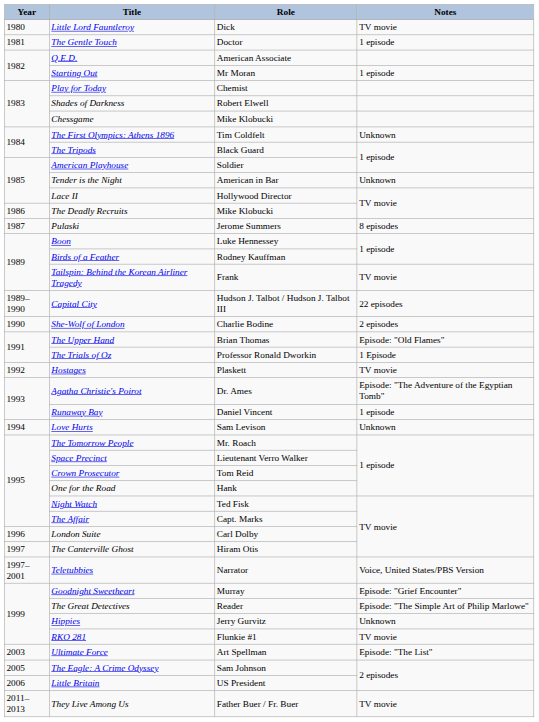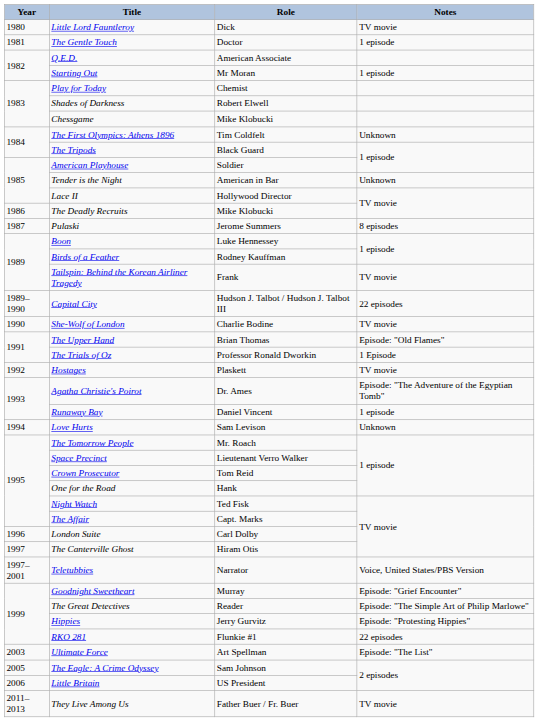She-Wolf of London | Notes: 2 episodes -> TV movie
Hippies | Notes: Unknown -> Episode: "Protesting Hippies"
RKO 281 | Notes: TV movie -> 22 episodes
